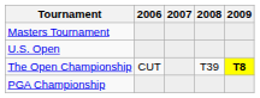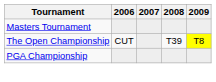- row: U.S. Open
The Open Championship | 2009: bold -> normal
